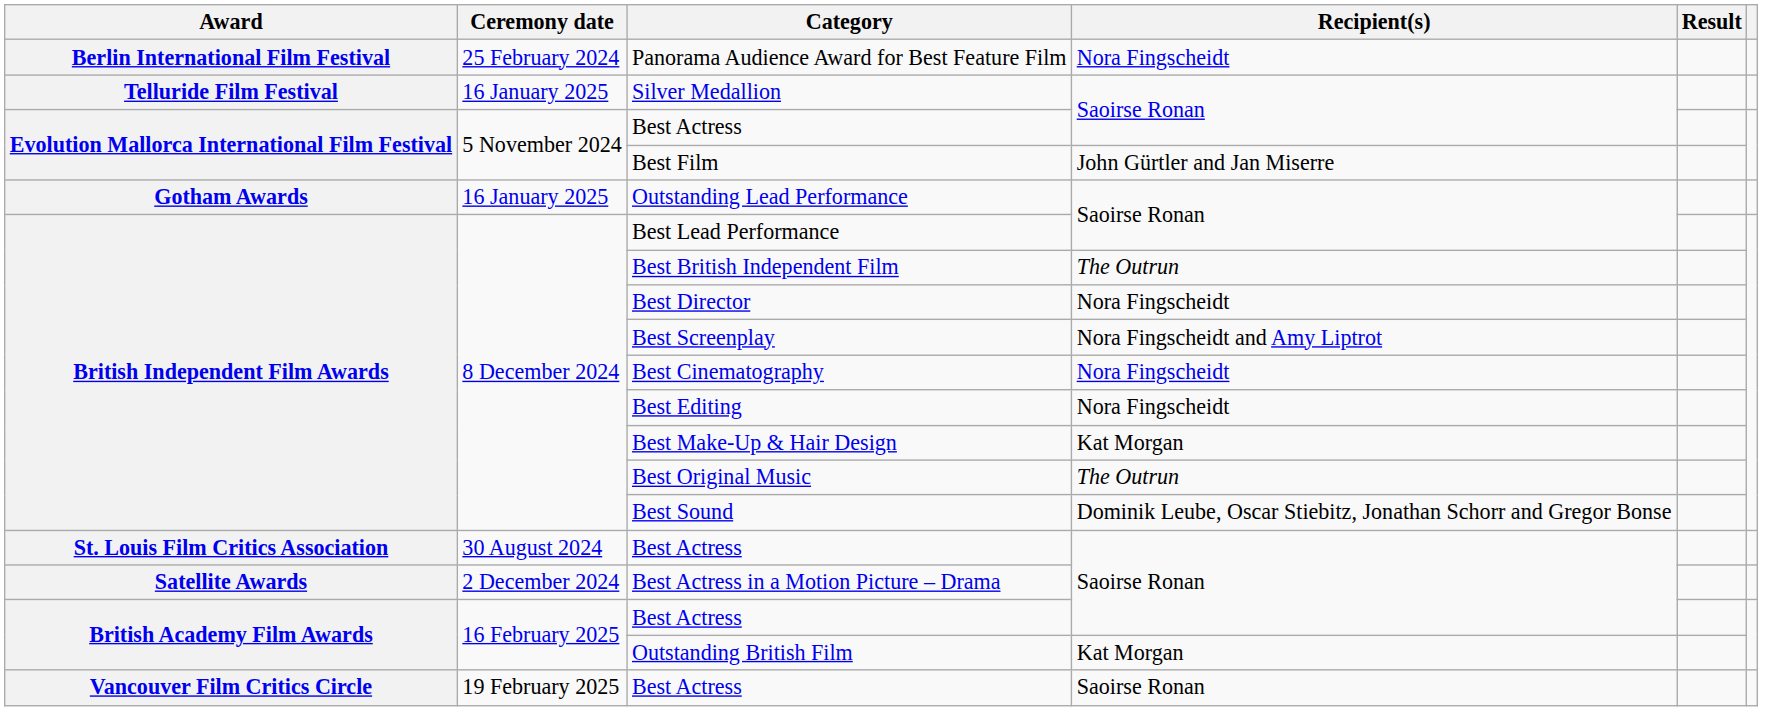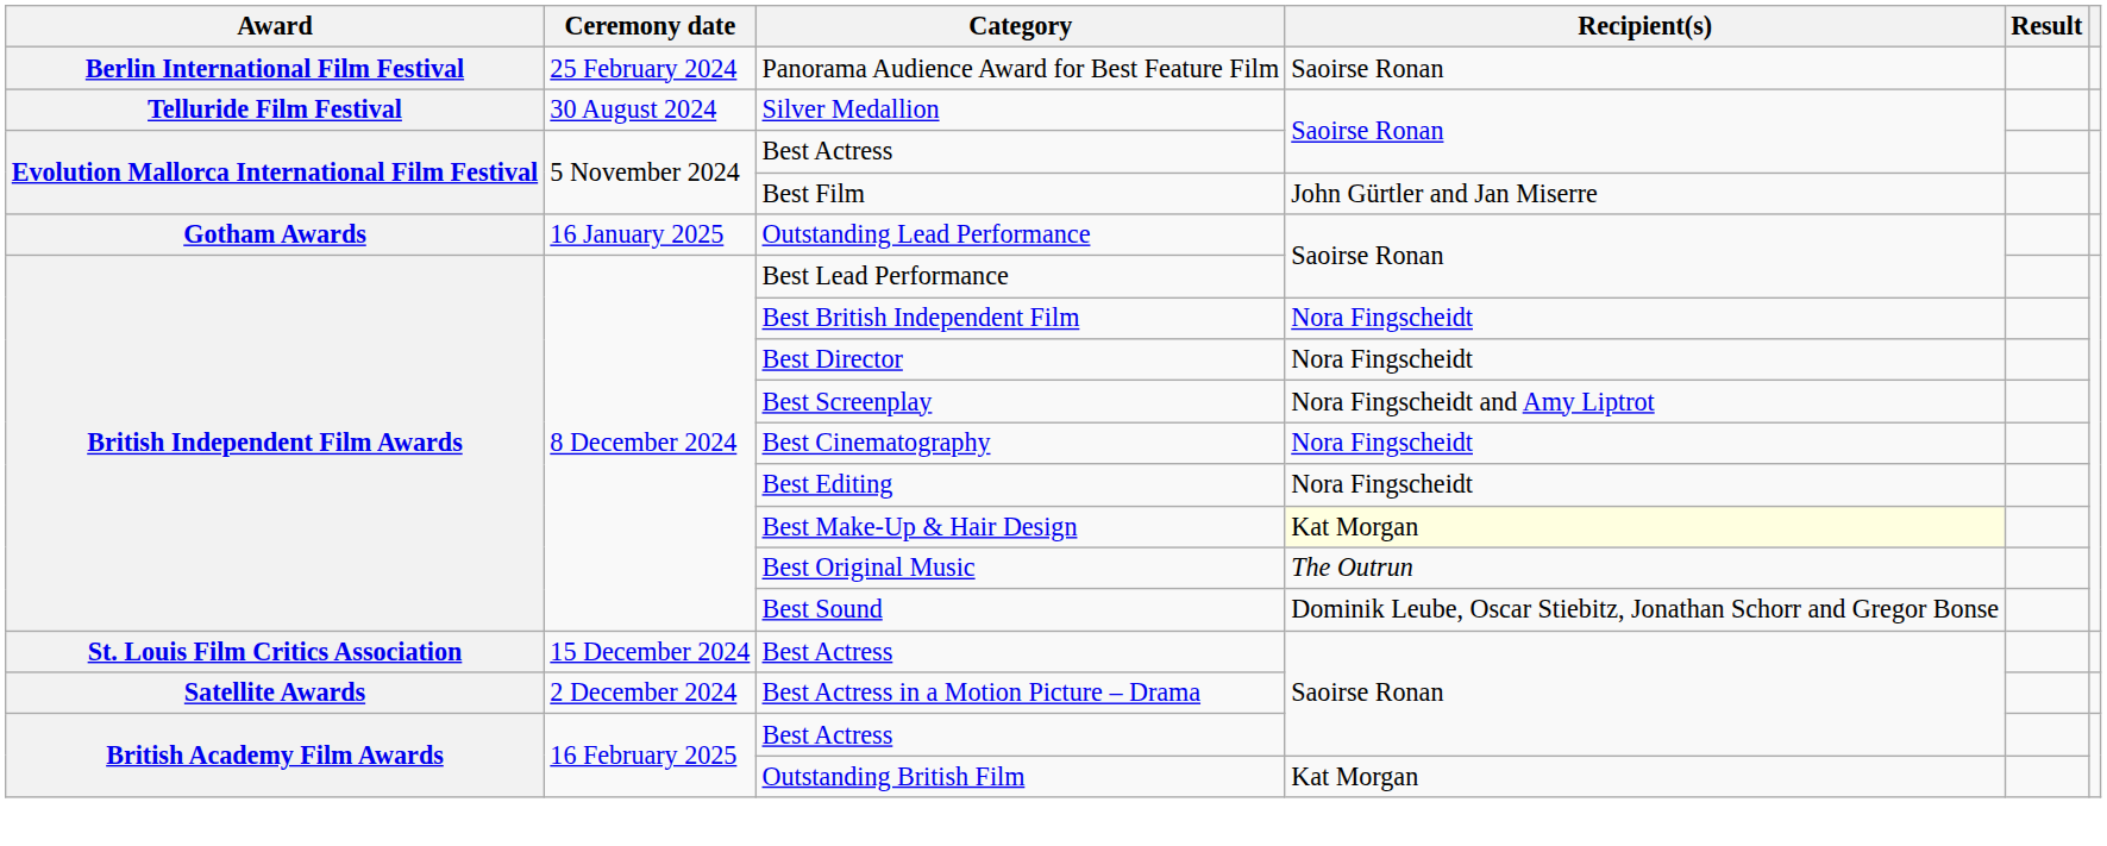Panorama Audience Award for Best Feature Film | Recipient(s): Nora Fingscheidt -> Saoirse Ronan
Silver Medallion | Ceremony date: 16 January 2025 -> 30 August 2024
Best British Independent Film | Recipient(s): The Outrun -> Nora Fingscheidt
Best Make-Up & Hair Design | Recipient(s): no background -> lightyellow background
St. Louis Film Critics Association / Best Actress | Ceremony date: 30 August 2024 -> 15 December 2024
- row: Vancouver Film Critics Circle | 19 February 2025 | Best Actress | Saoirse Ronan
